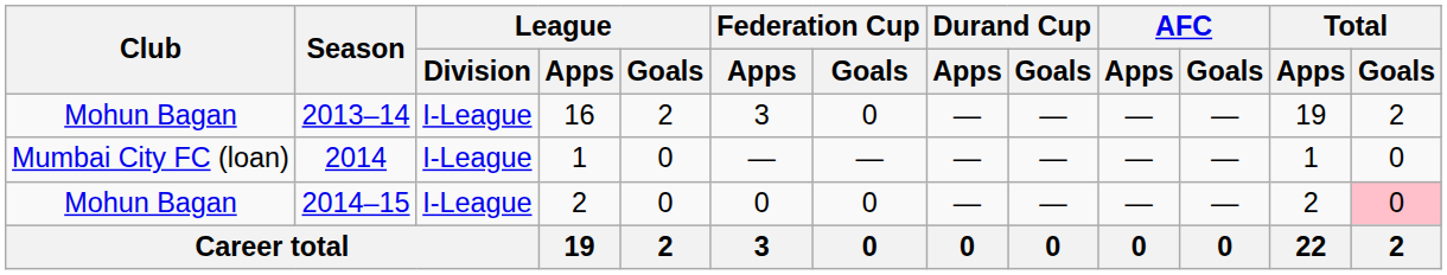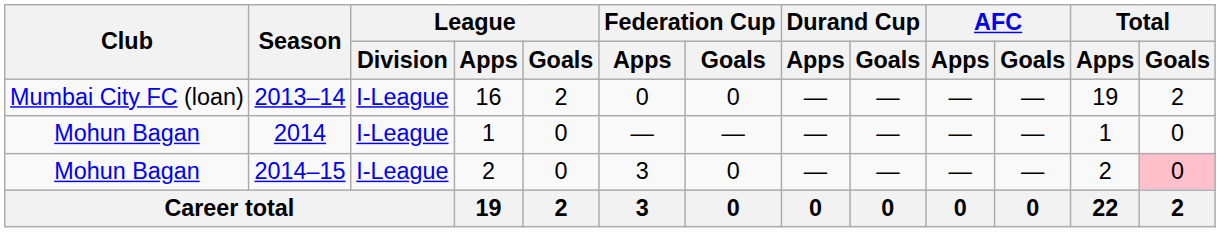2013–14 | Club: Mohun Bagan -> Mumbai City FC (loan)
2013–14 | Federation Cup / Apps: 3 -> 0
2014 | Club: Mumbai City FC (loan) -> Mohun Bagan
2014–15 | Federation Cup / Apps: 0 -> 3
